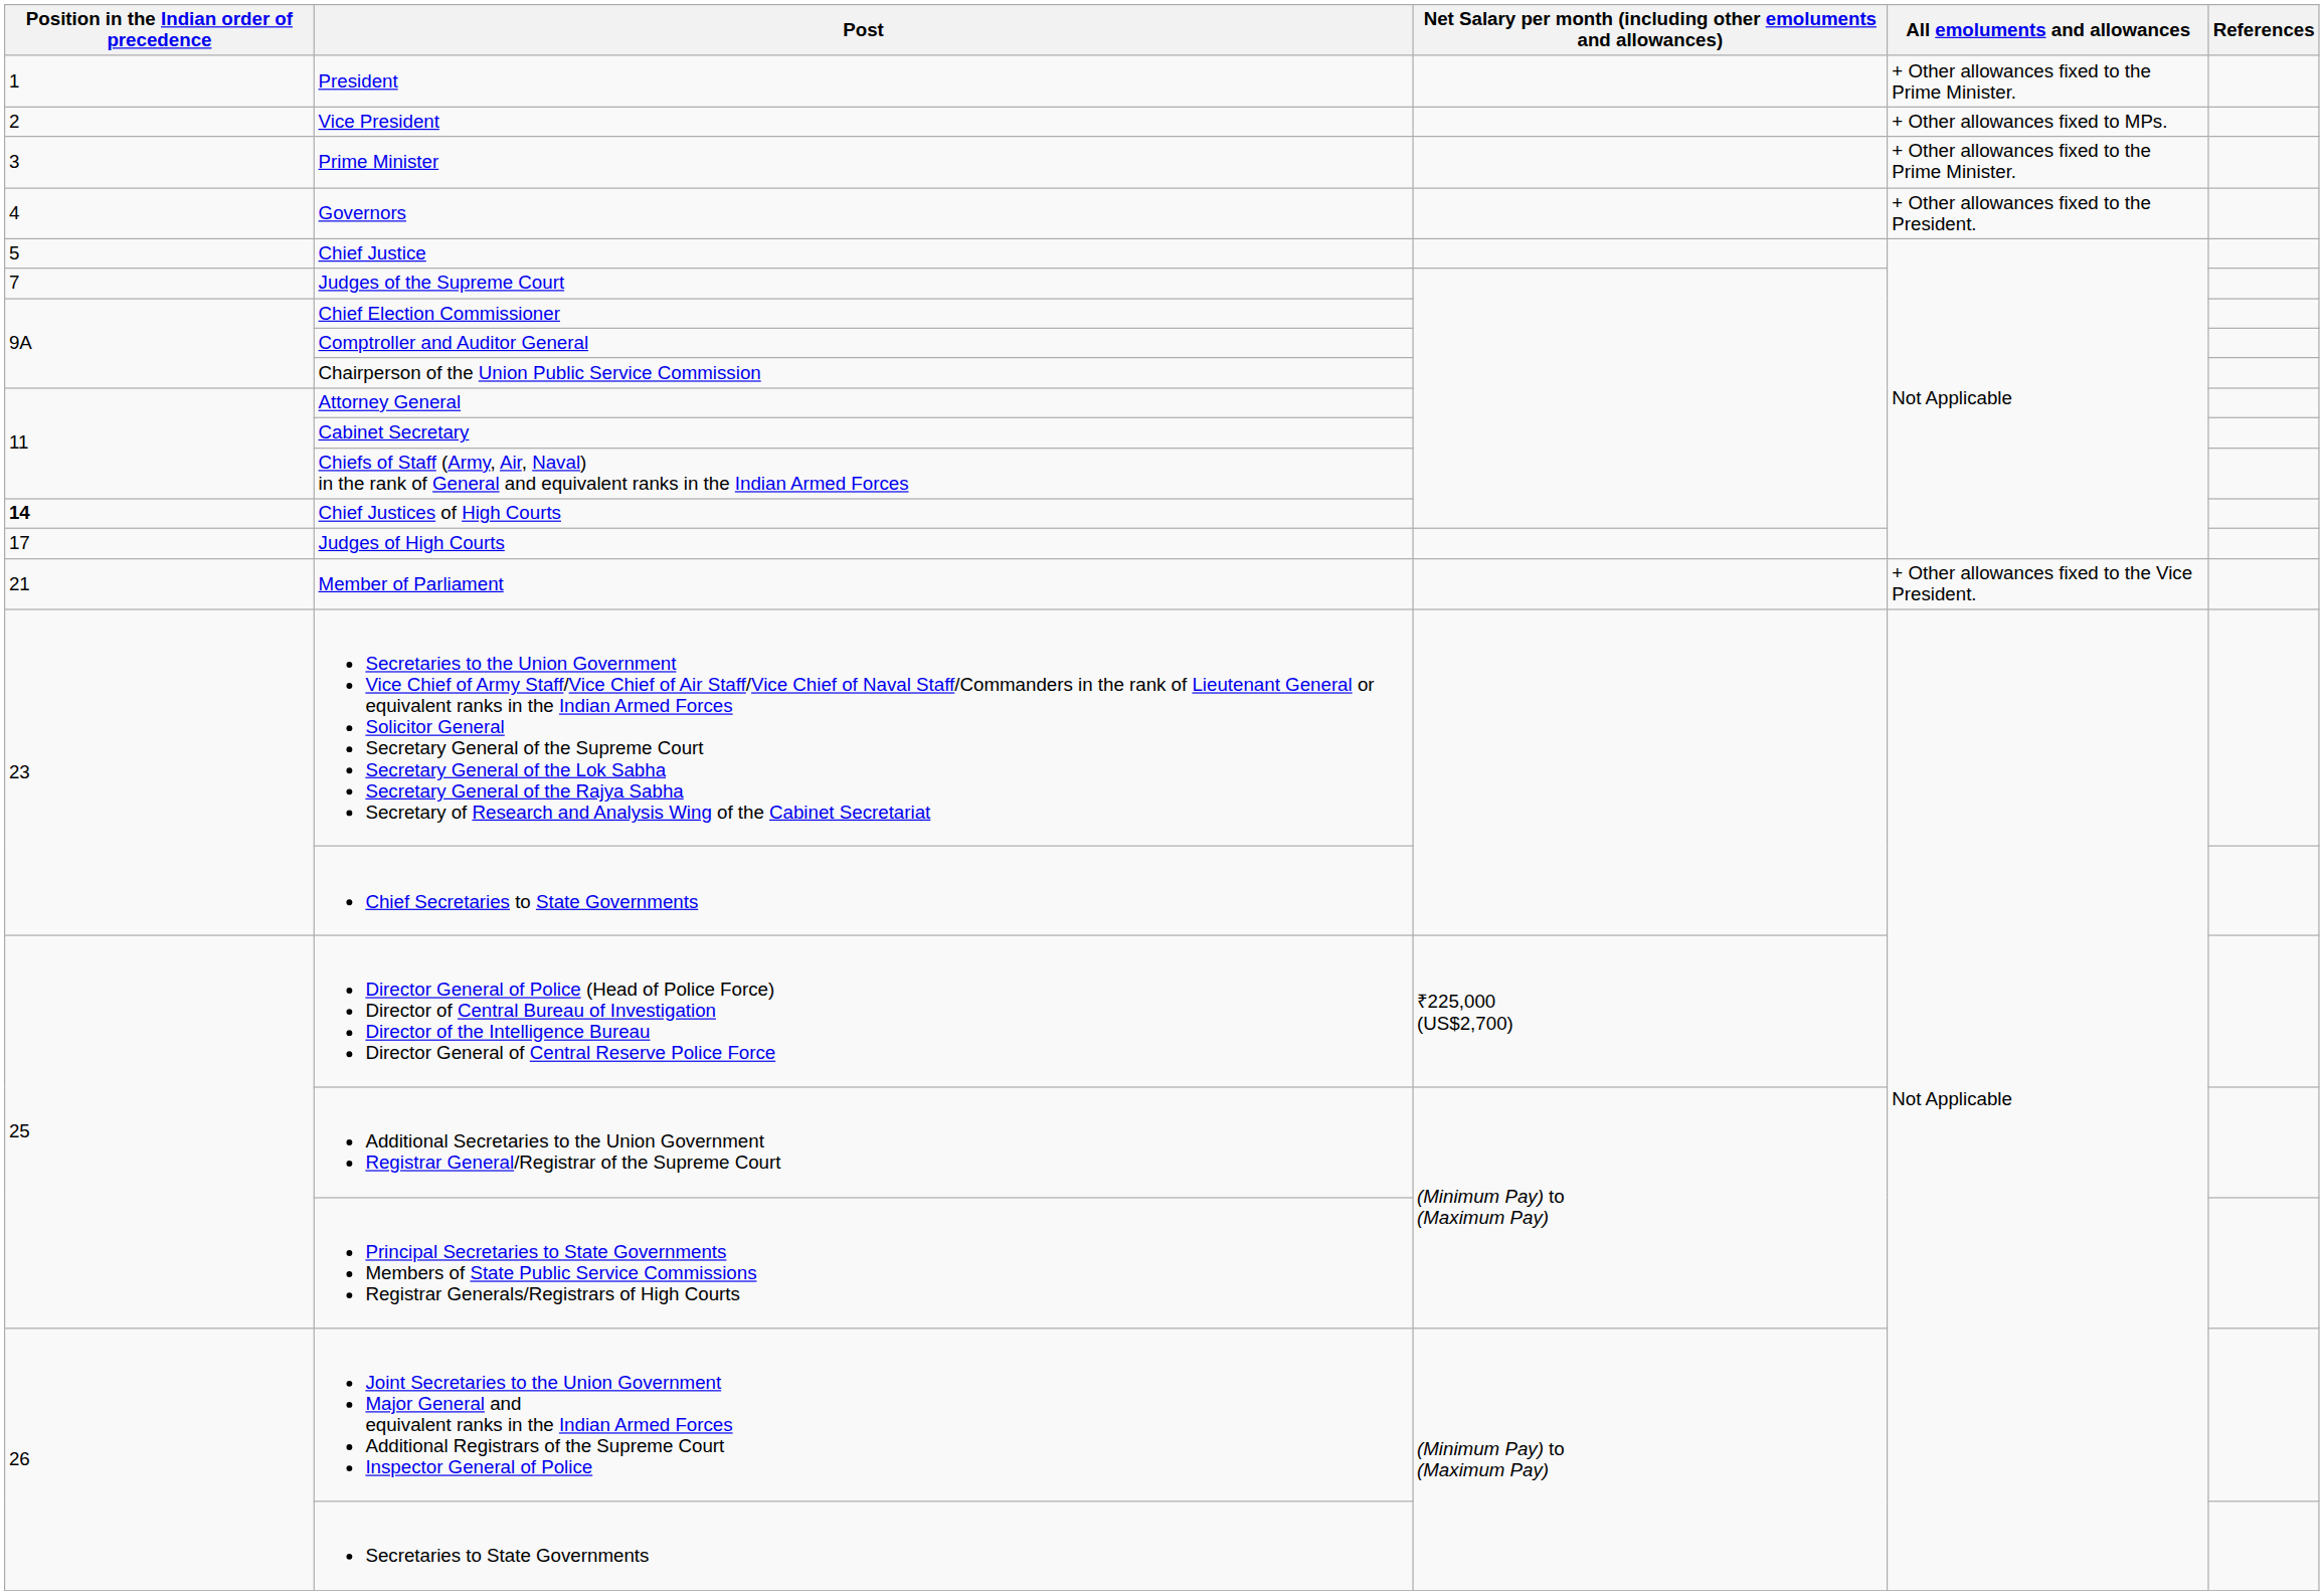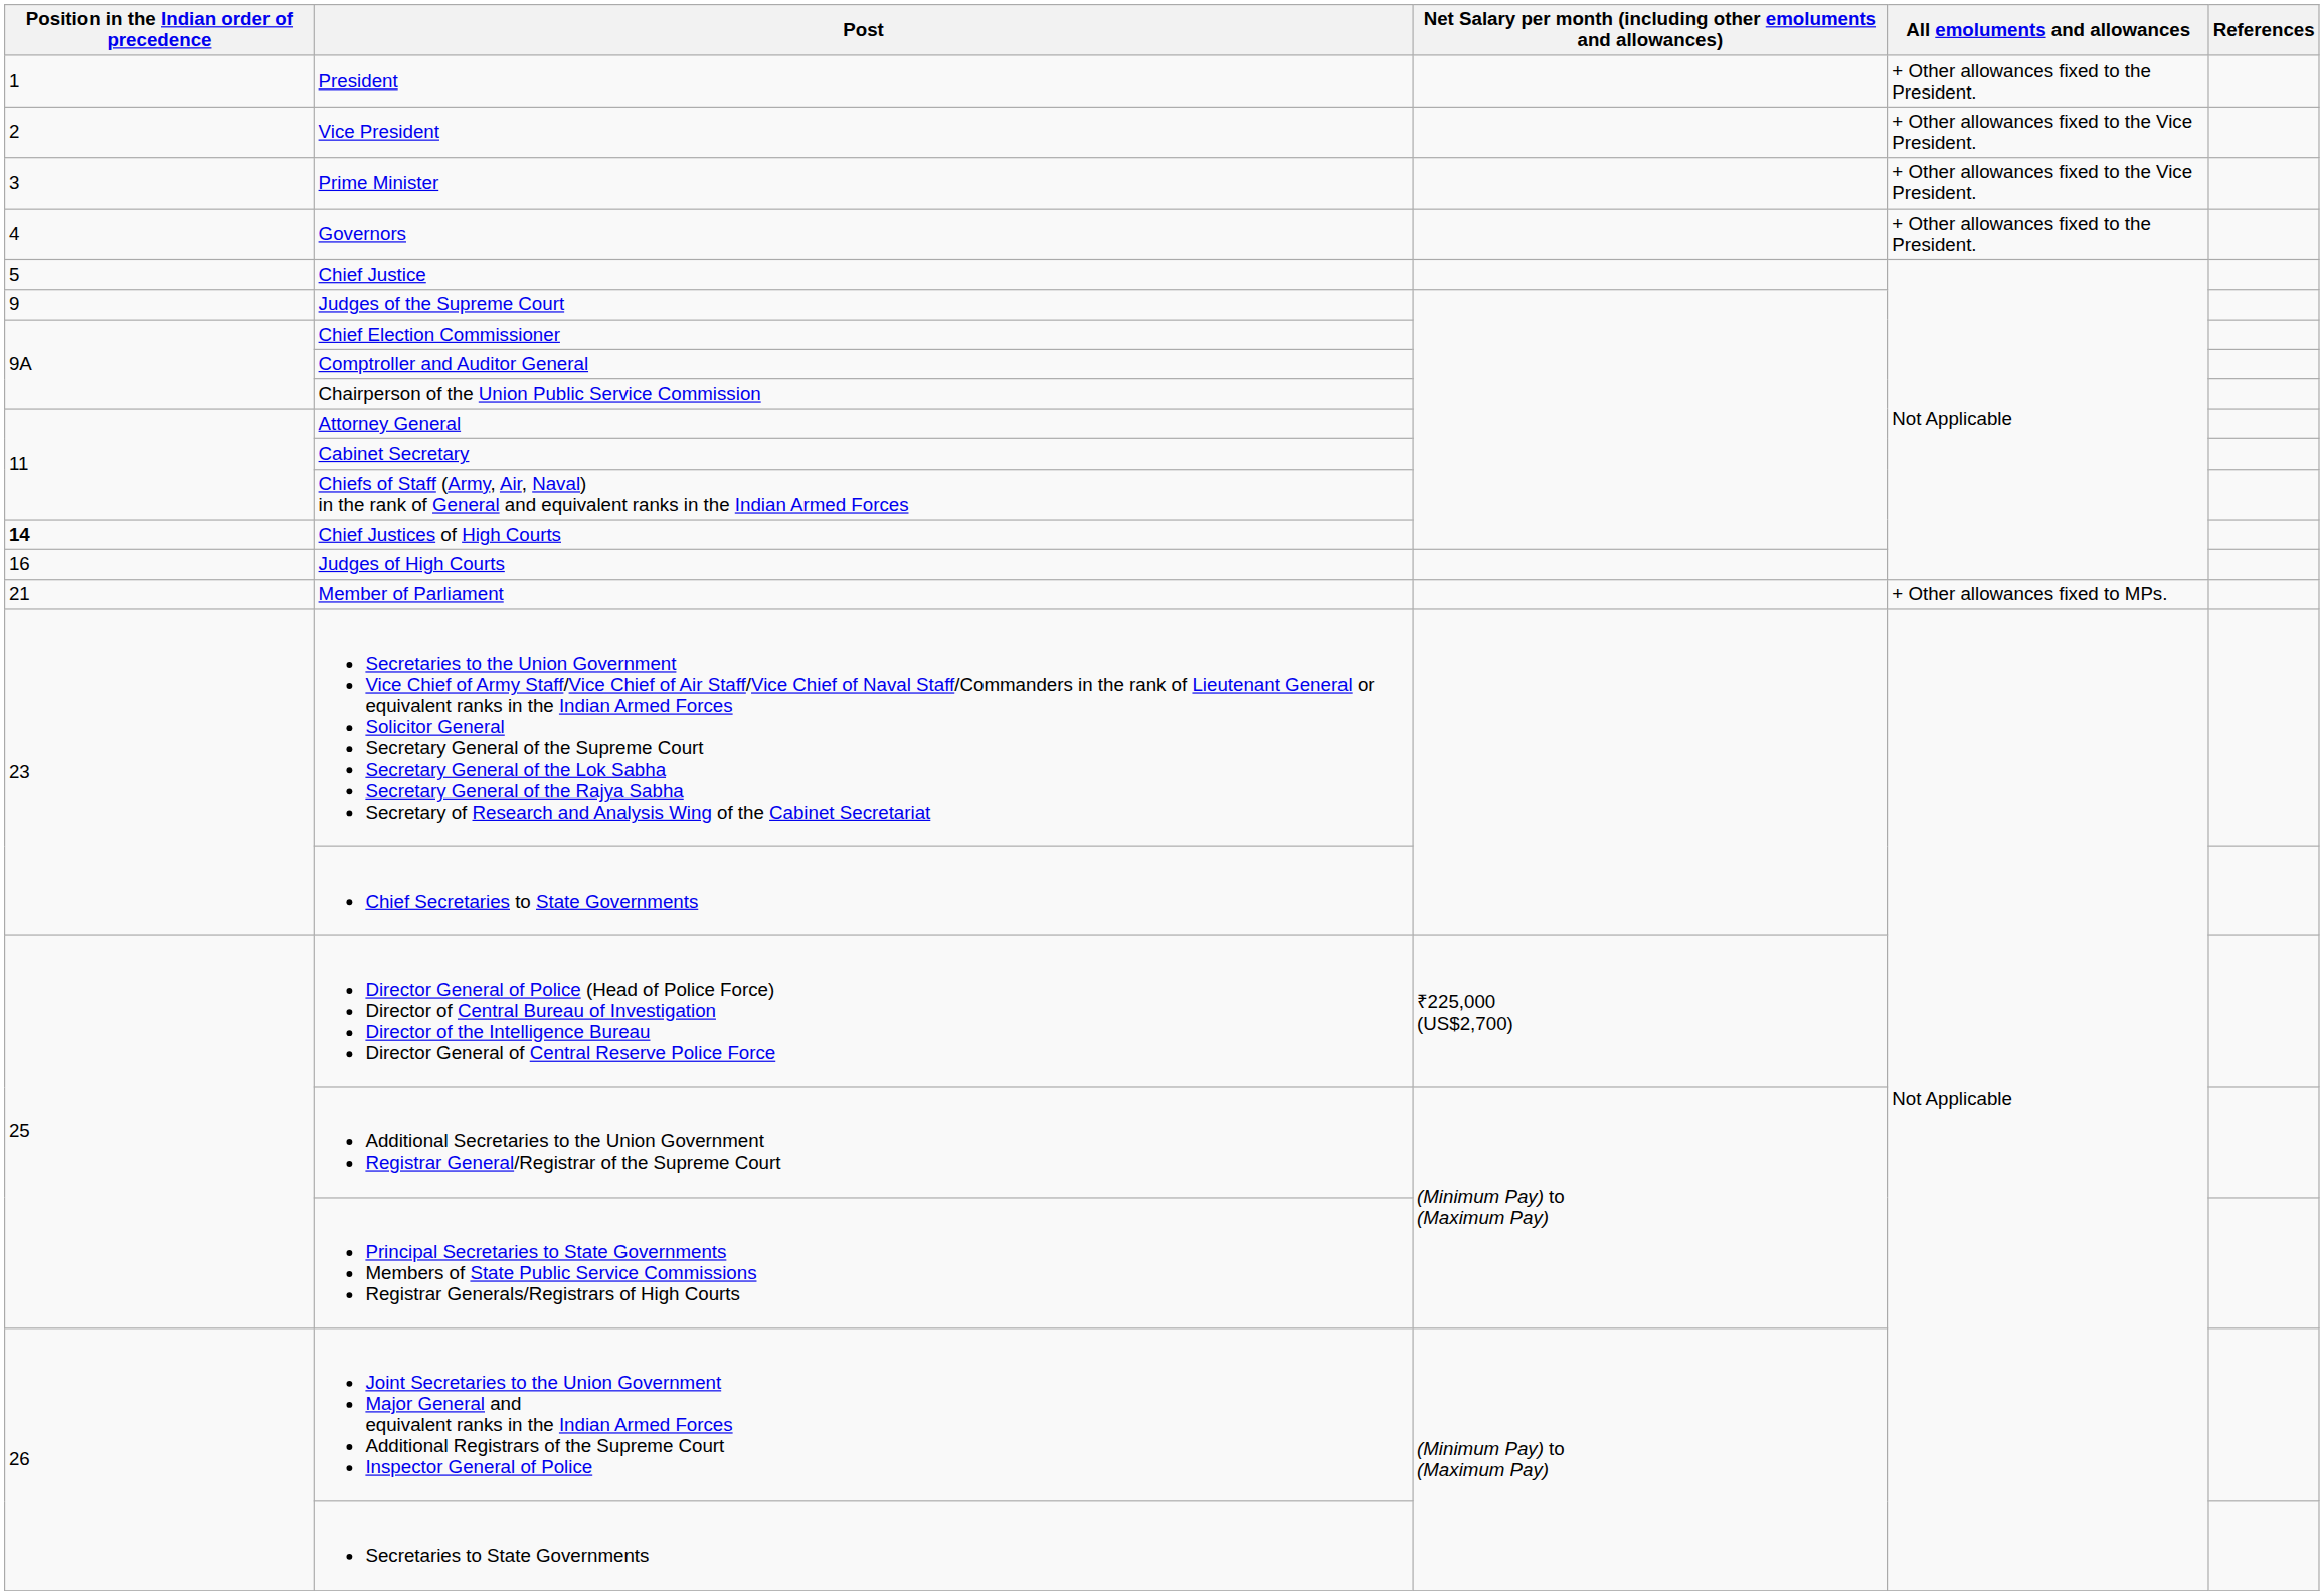President | All emoluments and allowances: + Other allowances fixed to the Prime Minister. -> + Other allowances fixed to the President.
Vice President | All emoluments and allowances: + Other allowances fixed to MPs. -> + Other allowances fixed to the Vice President.
Prime Minister | All emoluments and allowances: + Other allowances fixed to the Prime Minister. -> + Other allowances fixed to the Vice President.
Judges of the Supreme Court | Position in the Indian order of precedence: 7 -> 9
Judges of High Courts | Position in the Indian order of precedence: 17 -> 16
Member of Parliament | All emoluments and allowances: + Other allowances fixed to the Vice President. -> + Other allowances fixed to MPs.
